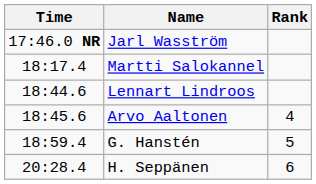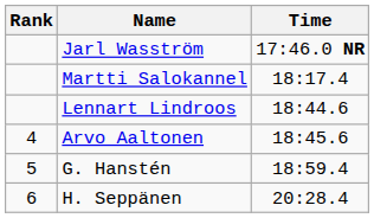columns swapped: Rank <-> Time
